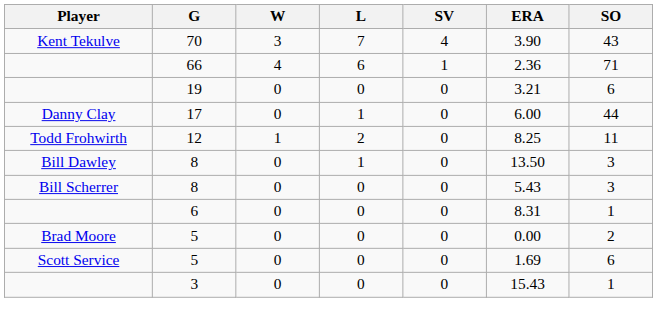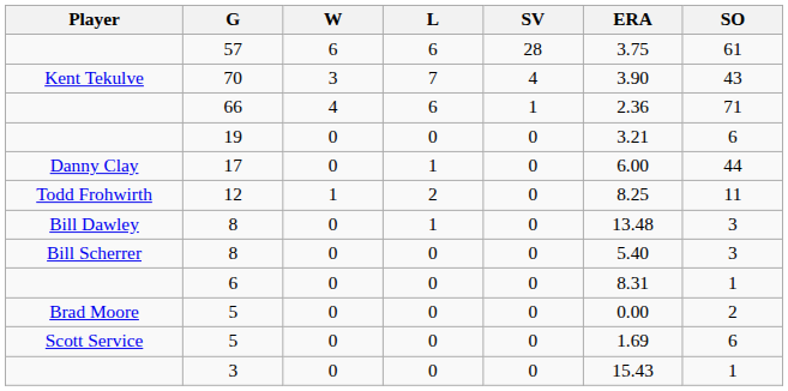+ row: 57 | 6 | 6 | 28 | 3.75 | 61
Bill Dawley / 8 | ERA: 13.50 -> 13.48
Bill Scherrer / 8 | ERA: 5.43 -> 5.40
